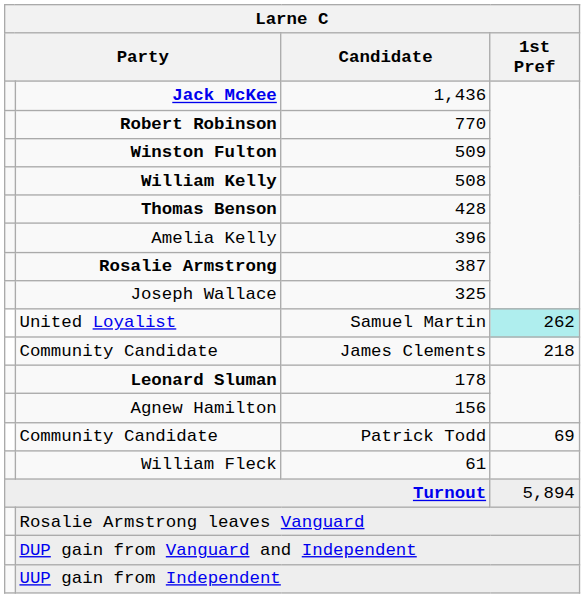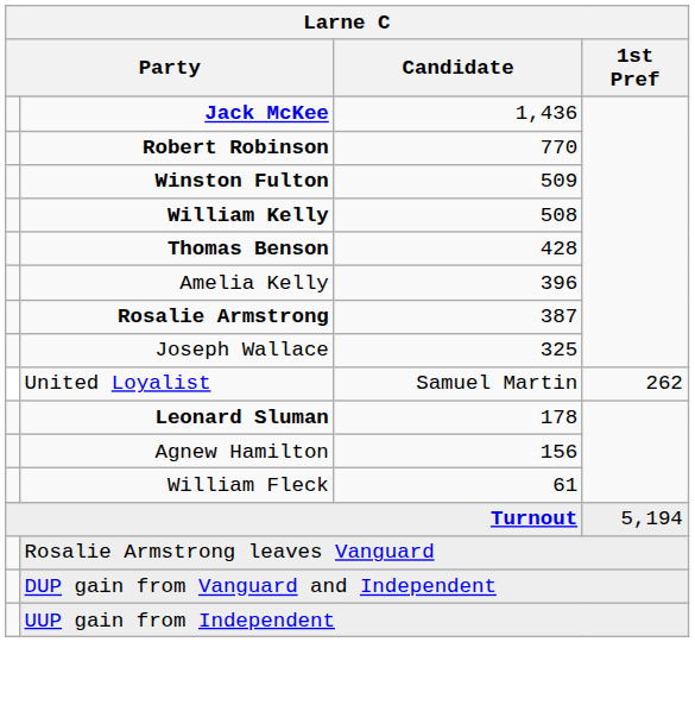United Loyalist | 1st Pref: paleturquoise background -> no background
- row: Community Candidate | James Clements | 218
- row: Community Candidate | Patrick Todd | 69
Turnout | 1st Pref: 5,894 -> 5,194
